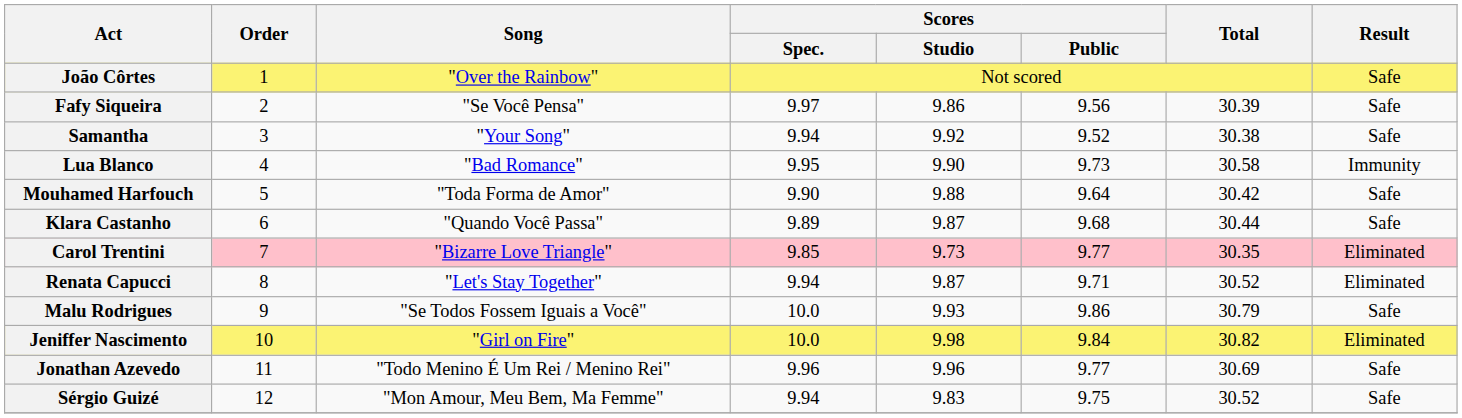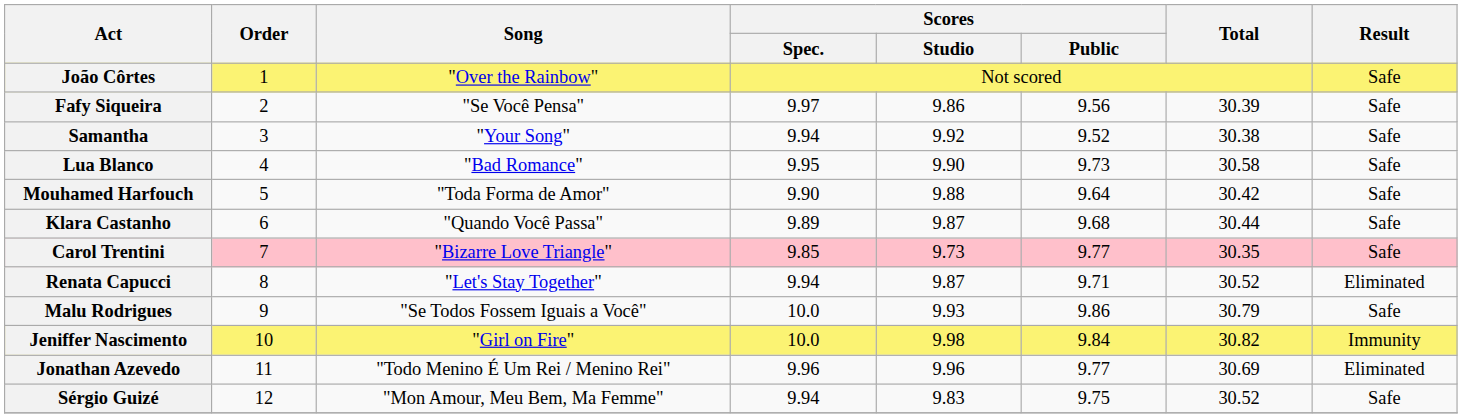Lua Blanco | Result: Immunity -> Safe
Carol Trentini | Result: Eliminated -> Safe
Jeniffer Nascimento | Result: Eliminated -> Immunity
Jonathan Azevedo | Result: Safe -> Eliminated
